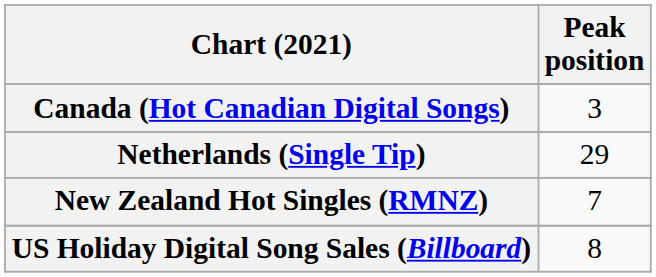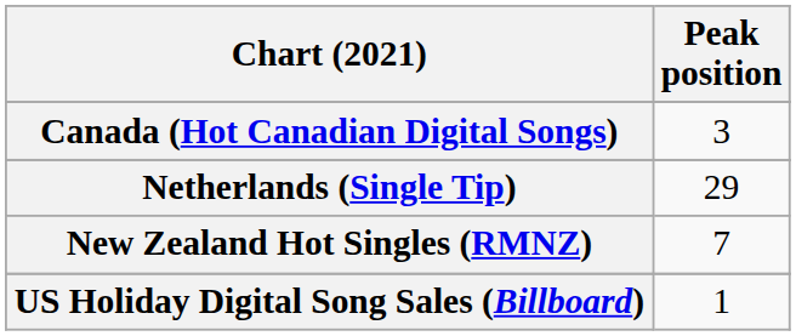US Holiday Digital Song Sales (Billboard) | Peak position: 8 -> 1
